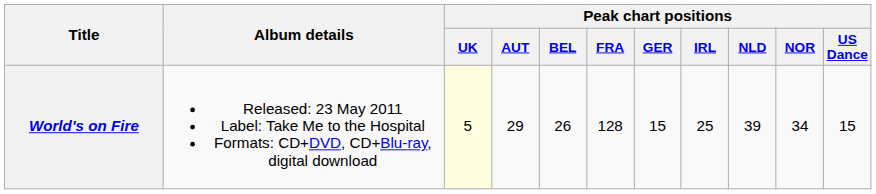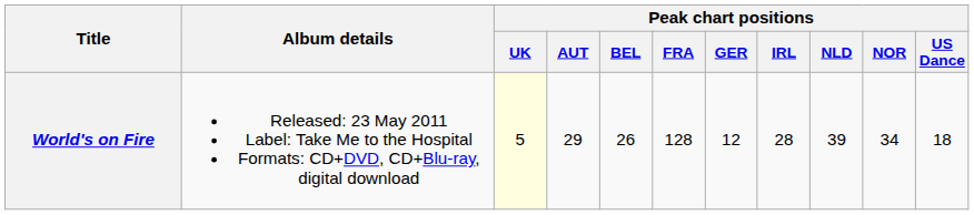World's on Fire | Peak chart positions / GER: 15 -> 12
World's on Fire | Peak chart positions / IRL: 25 -> 28
World's on Fire | Peak chart positions / US Dance: 15 -> 18
